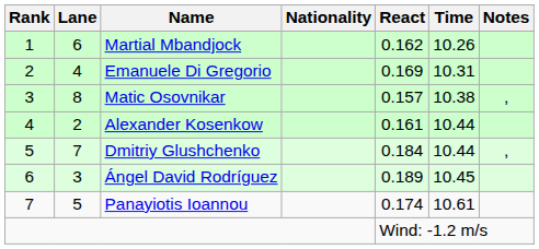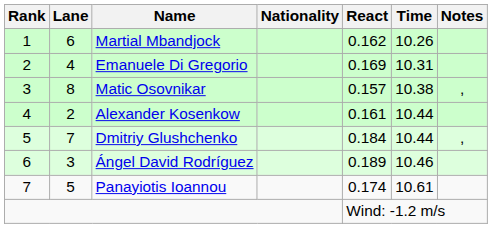Ángel David Rodríguez | Time: 10.45 -> 10.46
